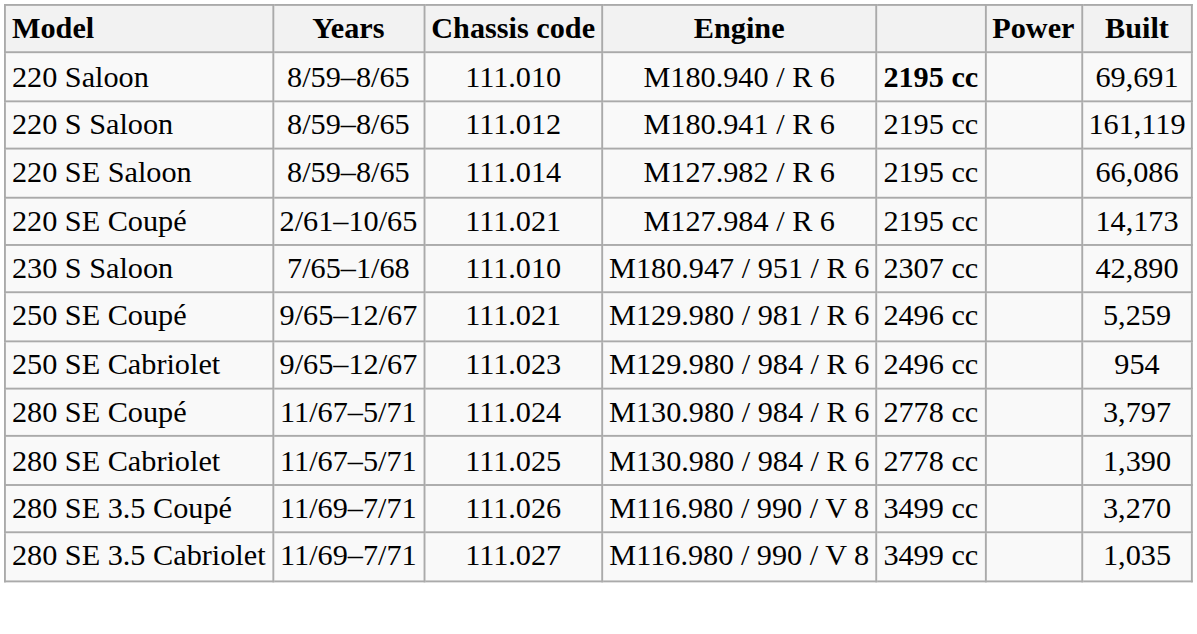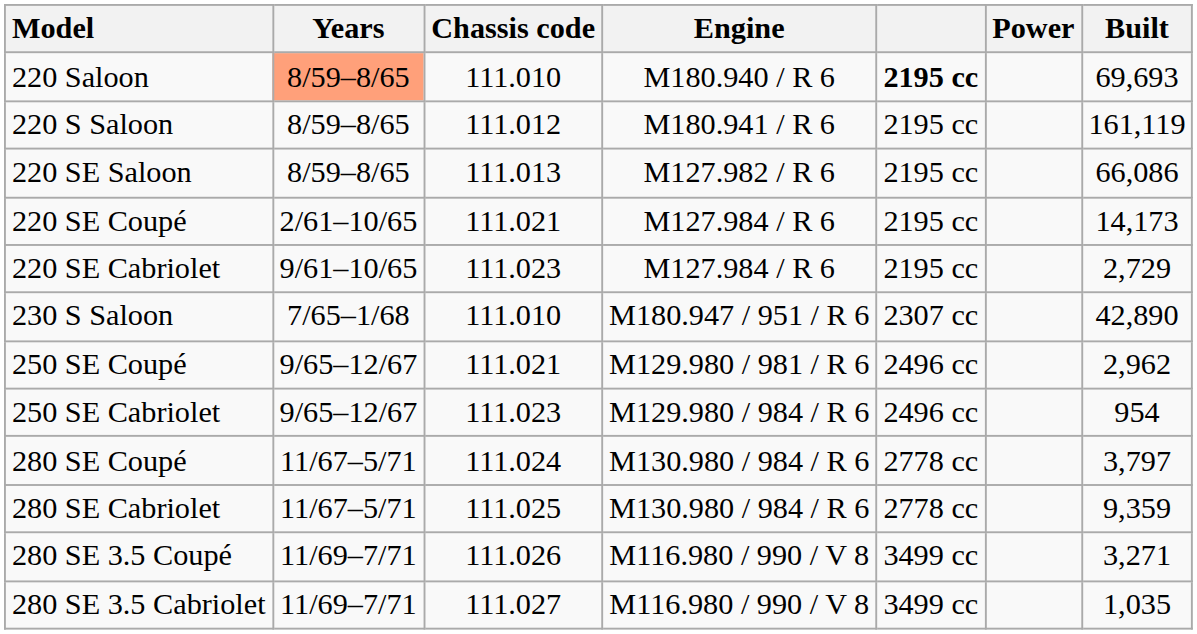220 Saloon | Years: no background -> lightsalmon background
220 Saloon | Built: 69,691 -> 69,693
220 SE Saloon | Chassis code: 111.014 -> 111.013
+ row: 220 SE Cabriolet | 9/61–10/65 | 111.023 | M127.984 / R 6 | 2195 cc | 2,729
250 SE Coupé | Built: 5,259 -> 2,962
280 SE Cabriolet | Built: 1,390 -> 9,359
280 SE 3.5 Coupé | Built: 3,270 -> 3,271
